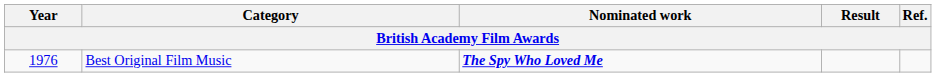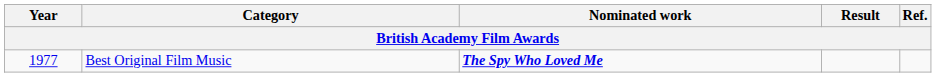Best Original Film Music | Year: 1976 -> 1977
